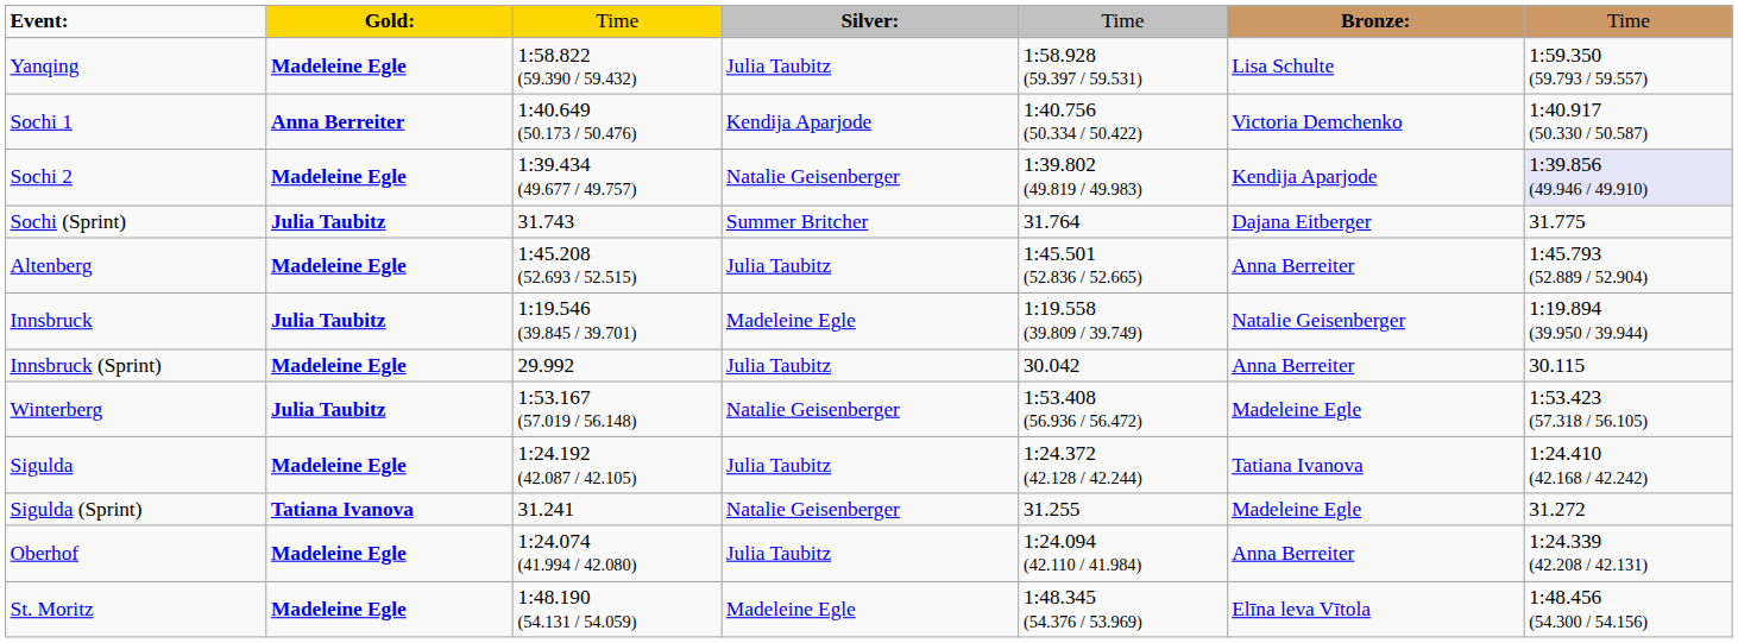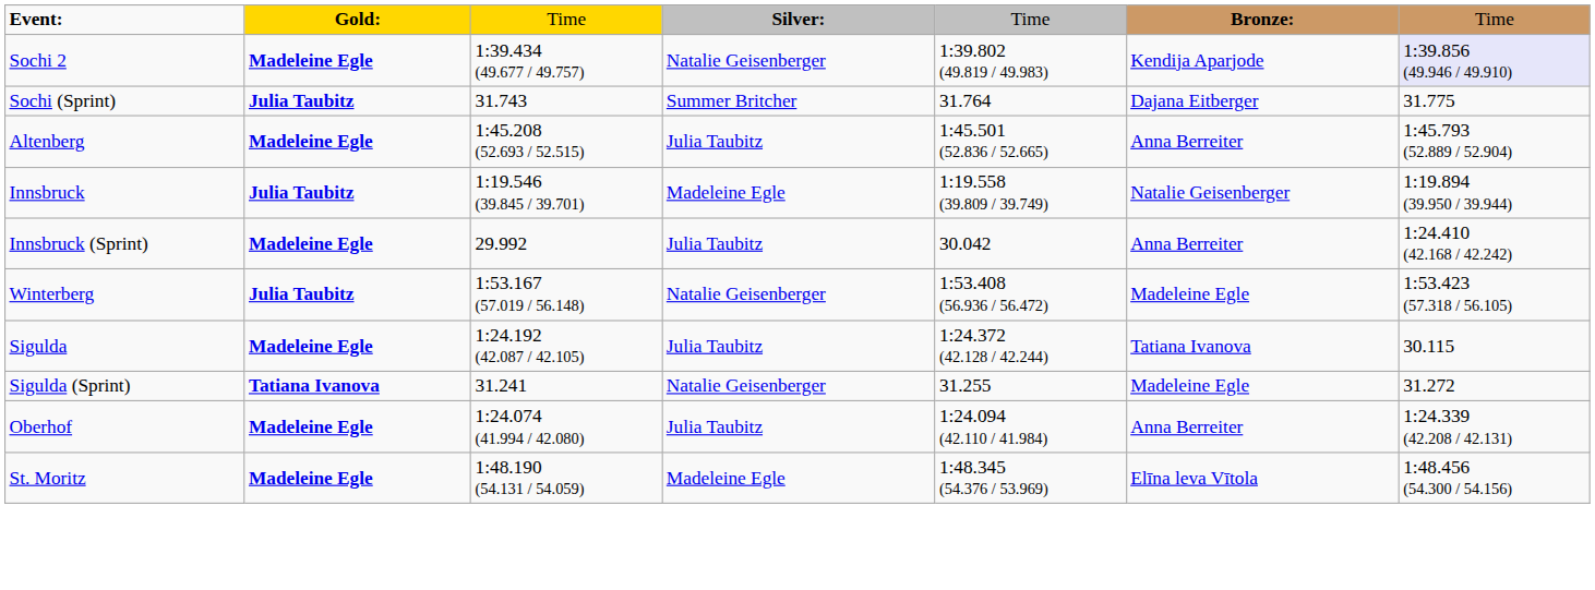- row: Yanqing | Madeleine Egle | 1:58.822 (59.390 / 59.432) | Julia Taubitz | 1:58.928 (59.397 / 59.531) | Lisa Schulte | 1:59.350 (59.793 / 59.557)
- row: Sochi 1 | Anna Berreiter | 1:40.649 (50.173 / 50.476) | Kendija Aparjode | 1:40.756 (50.334 / 50.422) | Victoria Demchenko | 1:40.917 (50.330 / 50.587)
Innsbruck (Sprint) | column 7: 30.115 -> 1:24.410 (42.168 / 42.242)
Sigulda | column 7: 1:24.410 (42.168 / 42.242) -> 30.115
